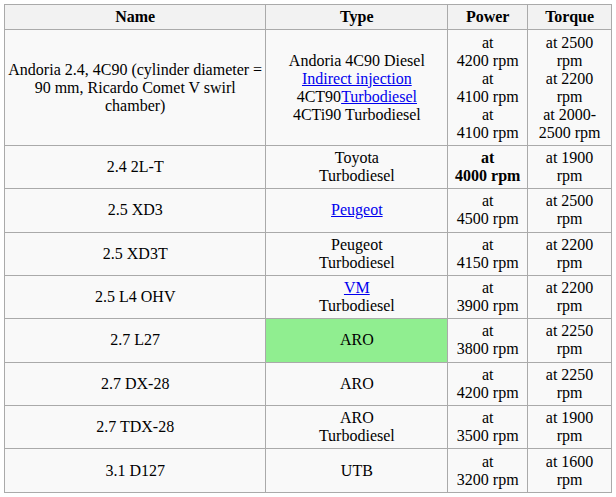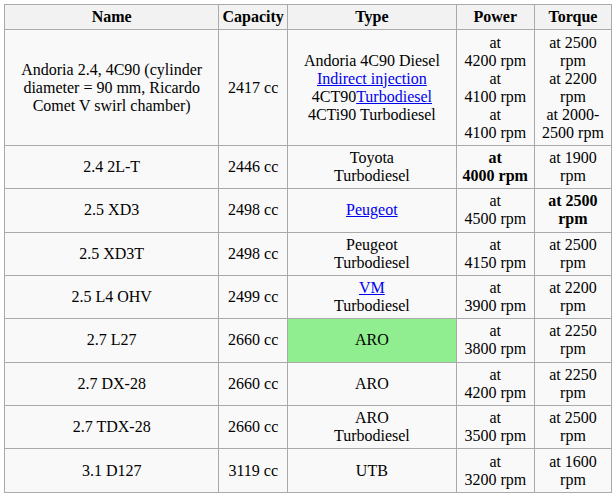+ column: Capacity | 2417 cc | 2446 cc | 2498 cc | 2498 cc | 2499 cc | 2660 cc | 2660 cc | 2660 cc | 3119 cc
2.5 XD3 | Torque: normal -> bold
2.5 XD3T | Torque: at 2200 rpm -> at 2500 rpm
2.7 TDX-28 | Torque: at 1900 rpm -> at 2500 rpm
